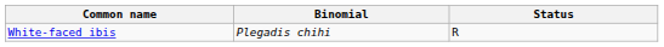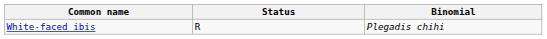columns swapped: Binomial <-> Status
